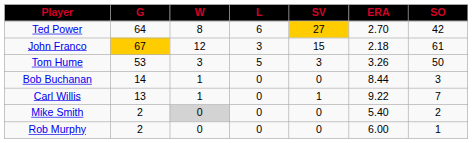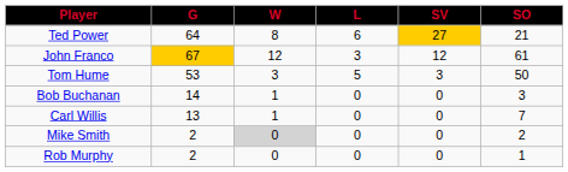- column: ERA | 2.70 | 2.18 | 3.26 | 8.44 | 9.22 | 5.40 | 6.00
Ted Power | SO: 42 -> 21
John Franco | SV: 15 -> 12
Carl Willis | SV: 1 -> 0
